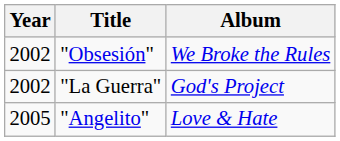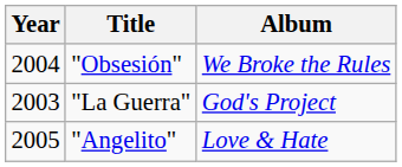"Obsesión" | Year: 2002 -> 2004
"La Guerra" | Year: 2002 -> 2003
